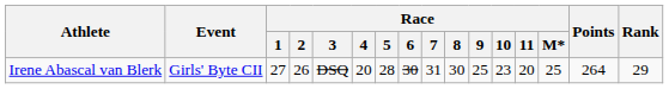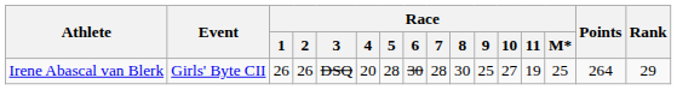Irene Abascal van Blerk | Race / 1: 27 -> 26
Irene Abascal van Blerk | Race / 7: 31 -> 28
Irene Abascal van Blerk | Race / 10: 23 -> 27
Irene Abascal van Blerk | Race / 11: 20 -> 19
